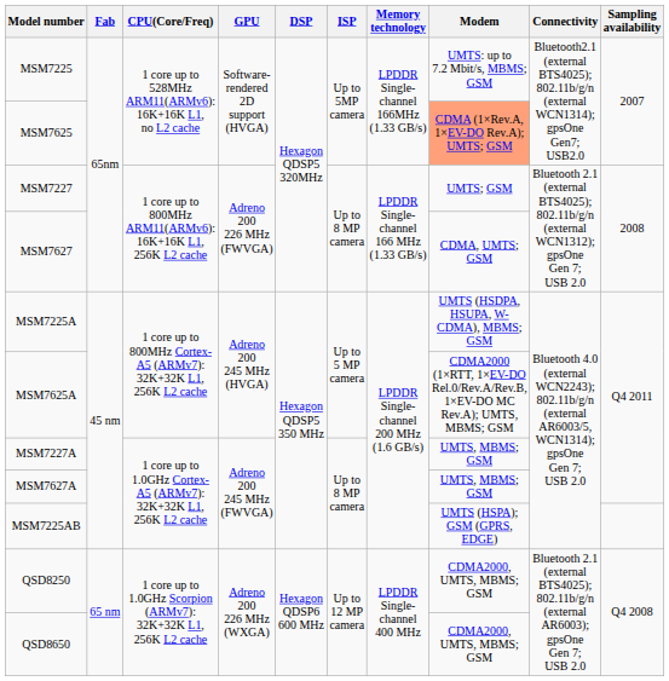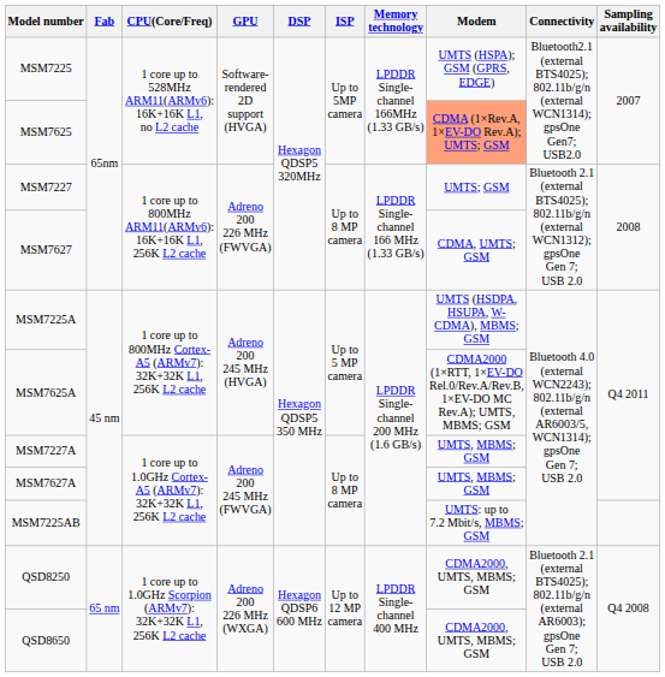MSM7225 | Modem: UMTS: up to 7.2 Mbit/s, MBMS; GSM -> UMTS (HSPA); GSM (GPRS, EDGE)
MSM7225AB | Modem: UMTS (HSPA); GSM (GPRS, EDGE) -> UMTS: up to 7.2 Mbit/s, MBMS; GSM
